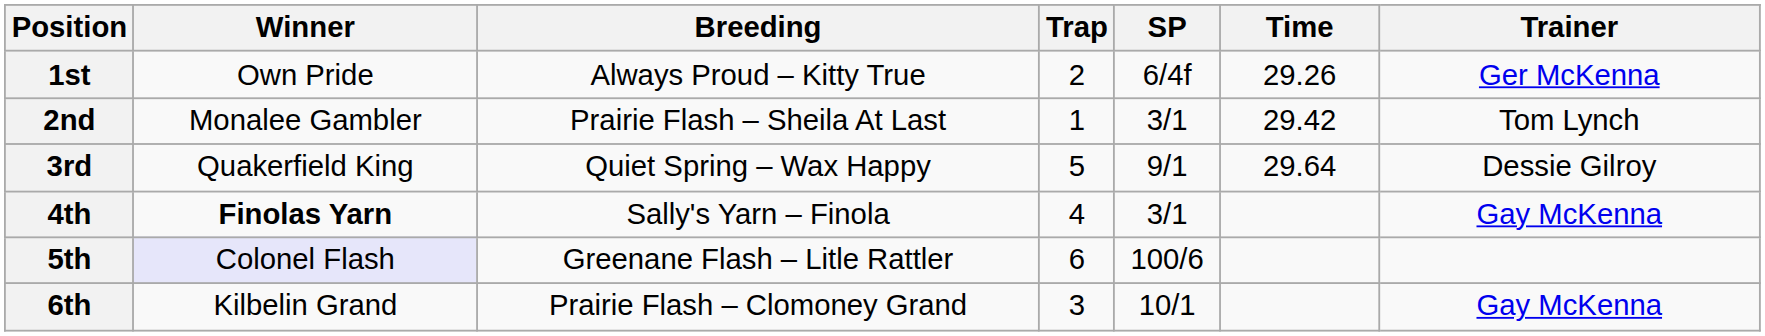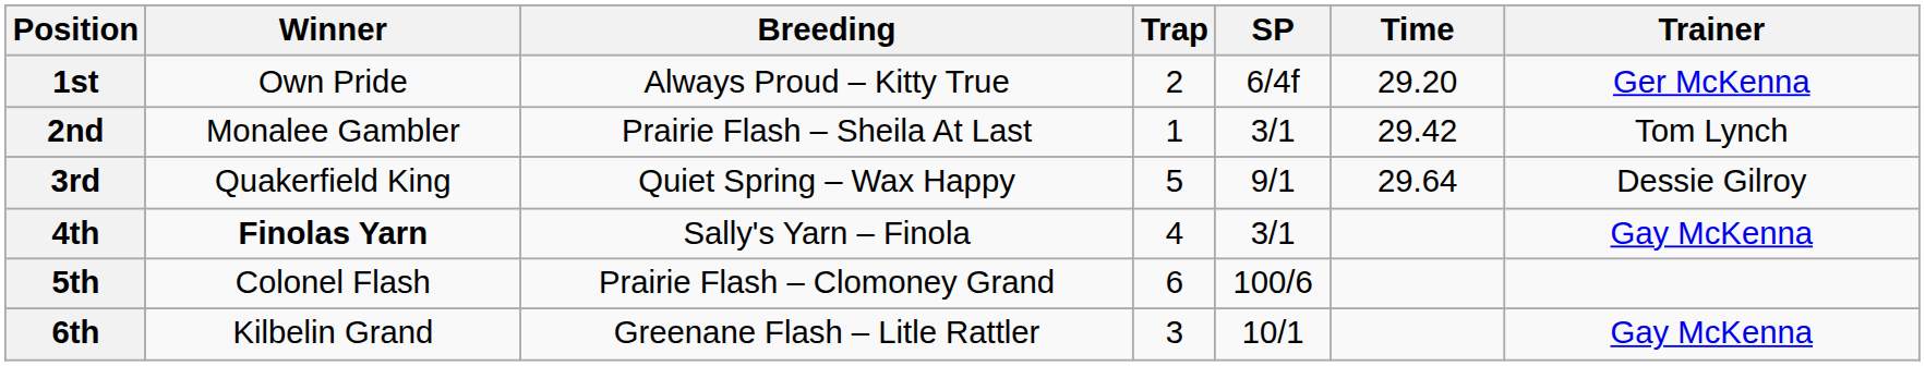1st | Time: 29.26 -> 29.20
5th | Winner: lavender background -> no background
5th | Breeding: Greenane Flash – Litle Rattler -> Prairie Flash – Clomoney Grand
6th | Breeding: Prairie Flash – Clomoney Grand -> Greenane Flash – Litle Rattler
